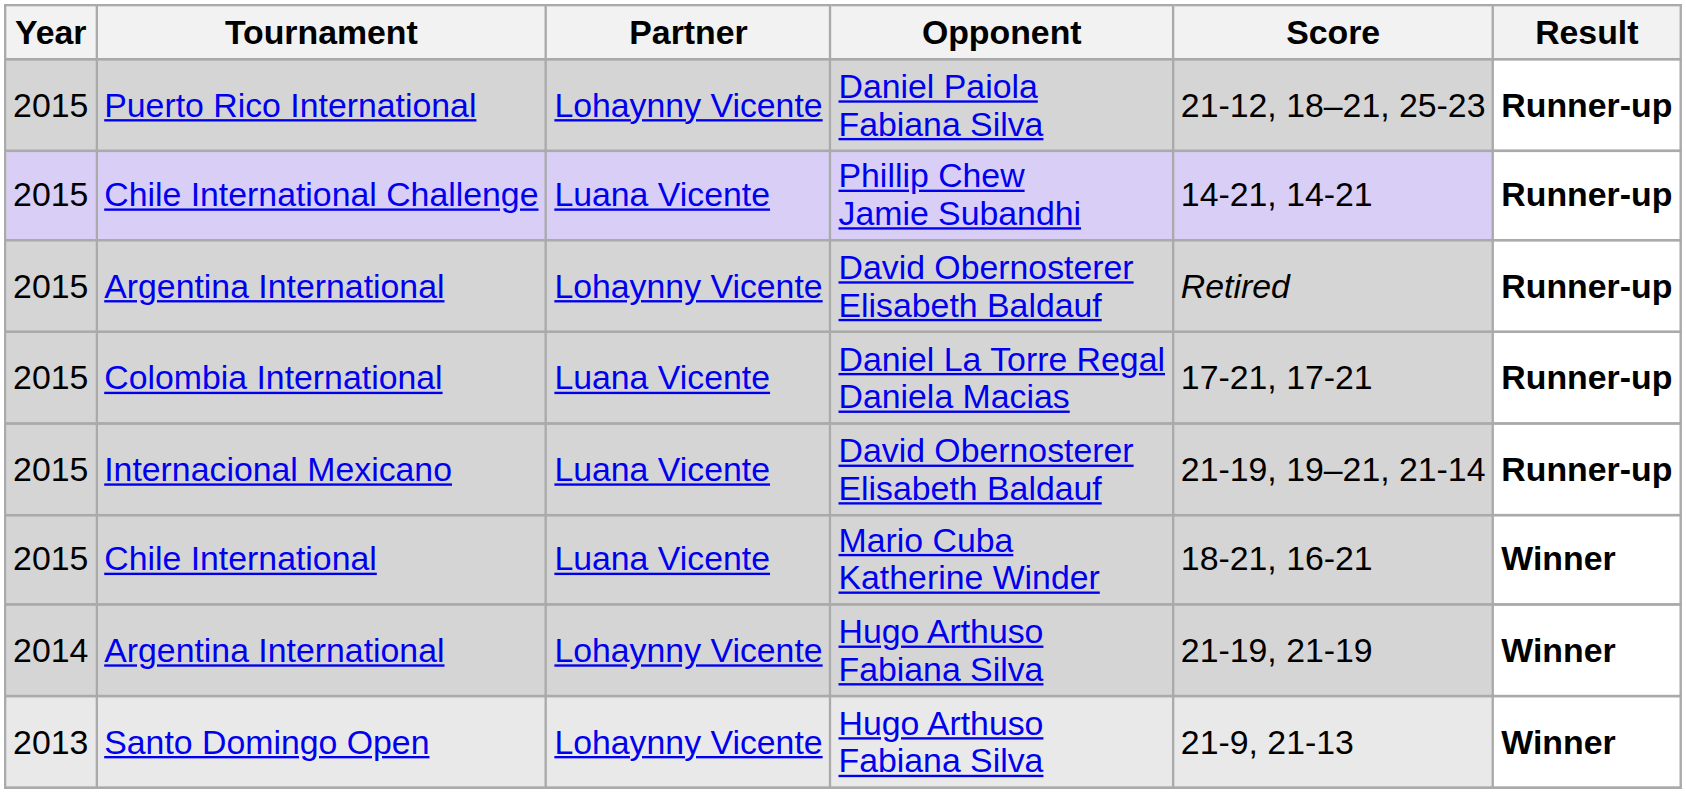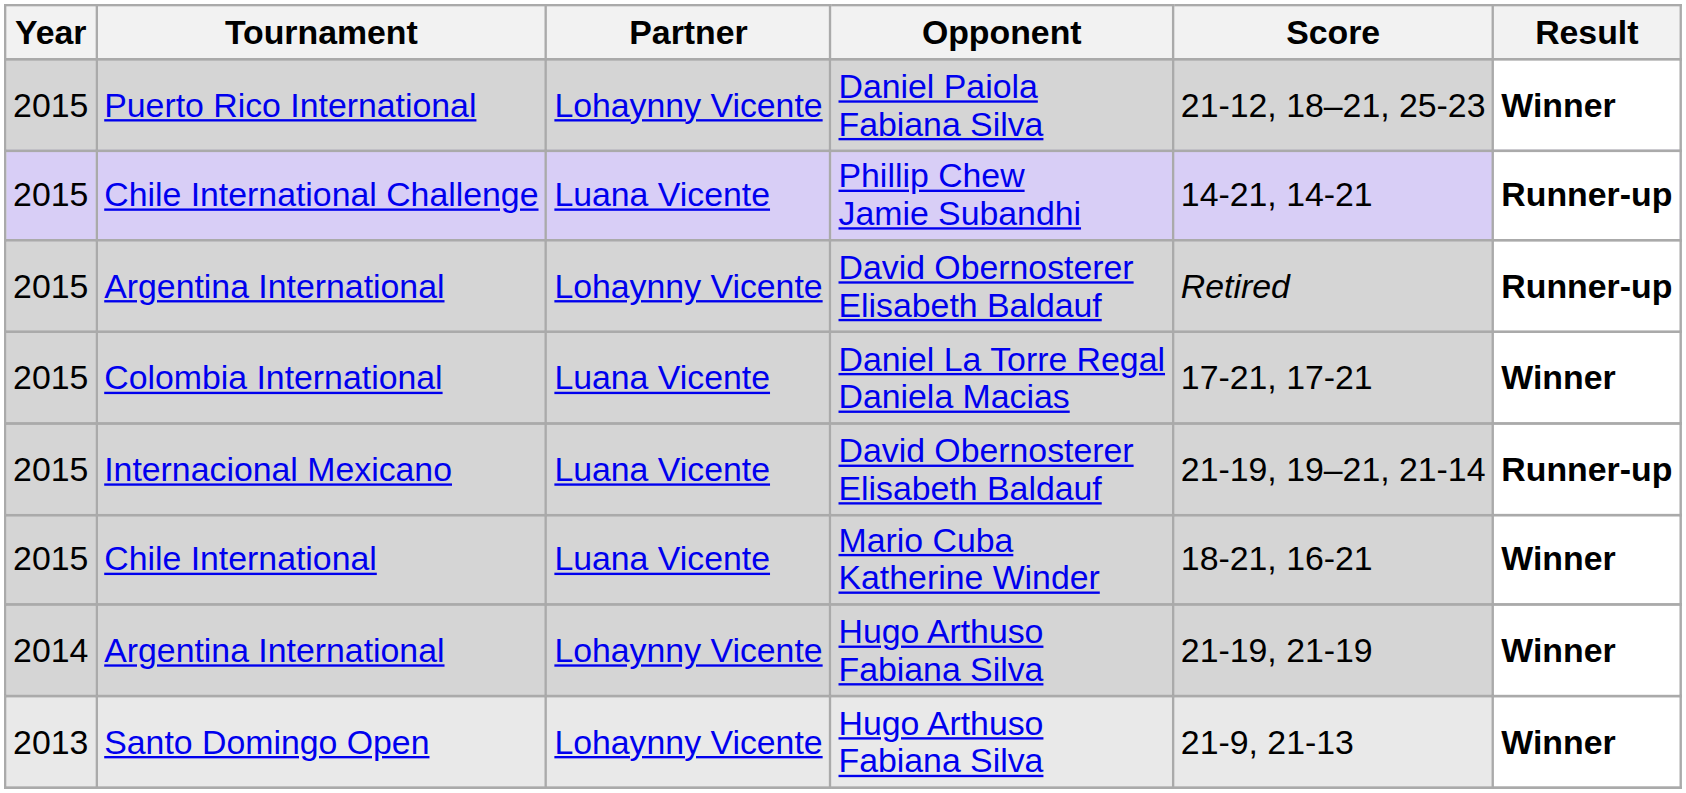Puerto Rico International | Result: Runner-up -> Winner
Colombia International | Result: Runner-up -> Winner
